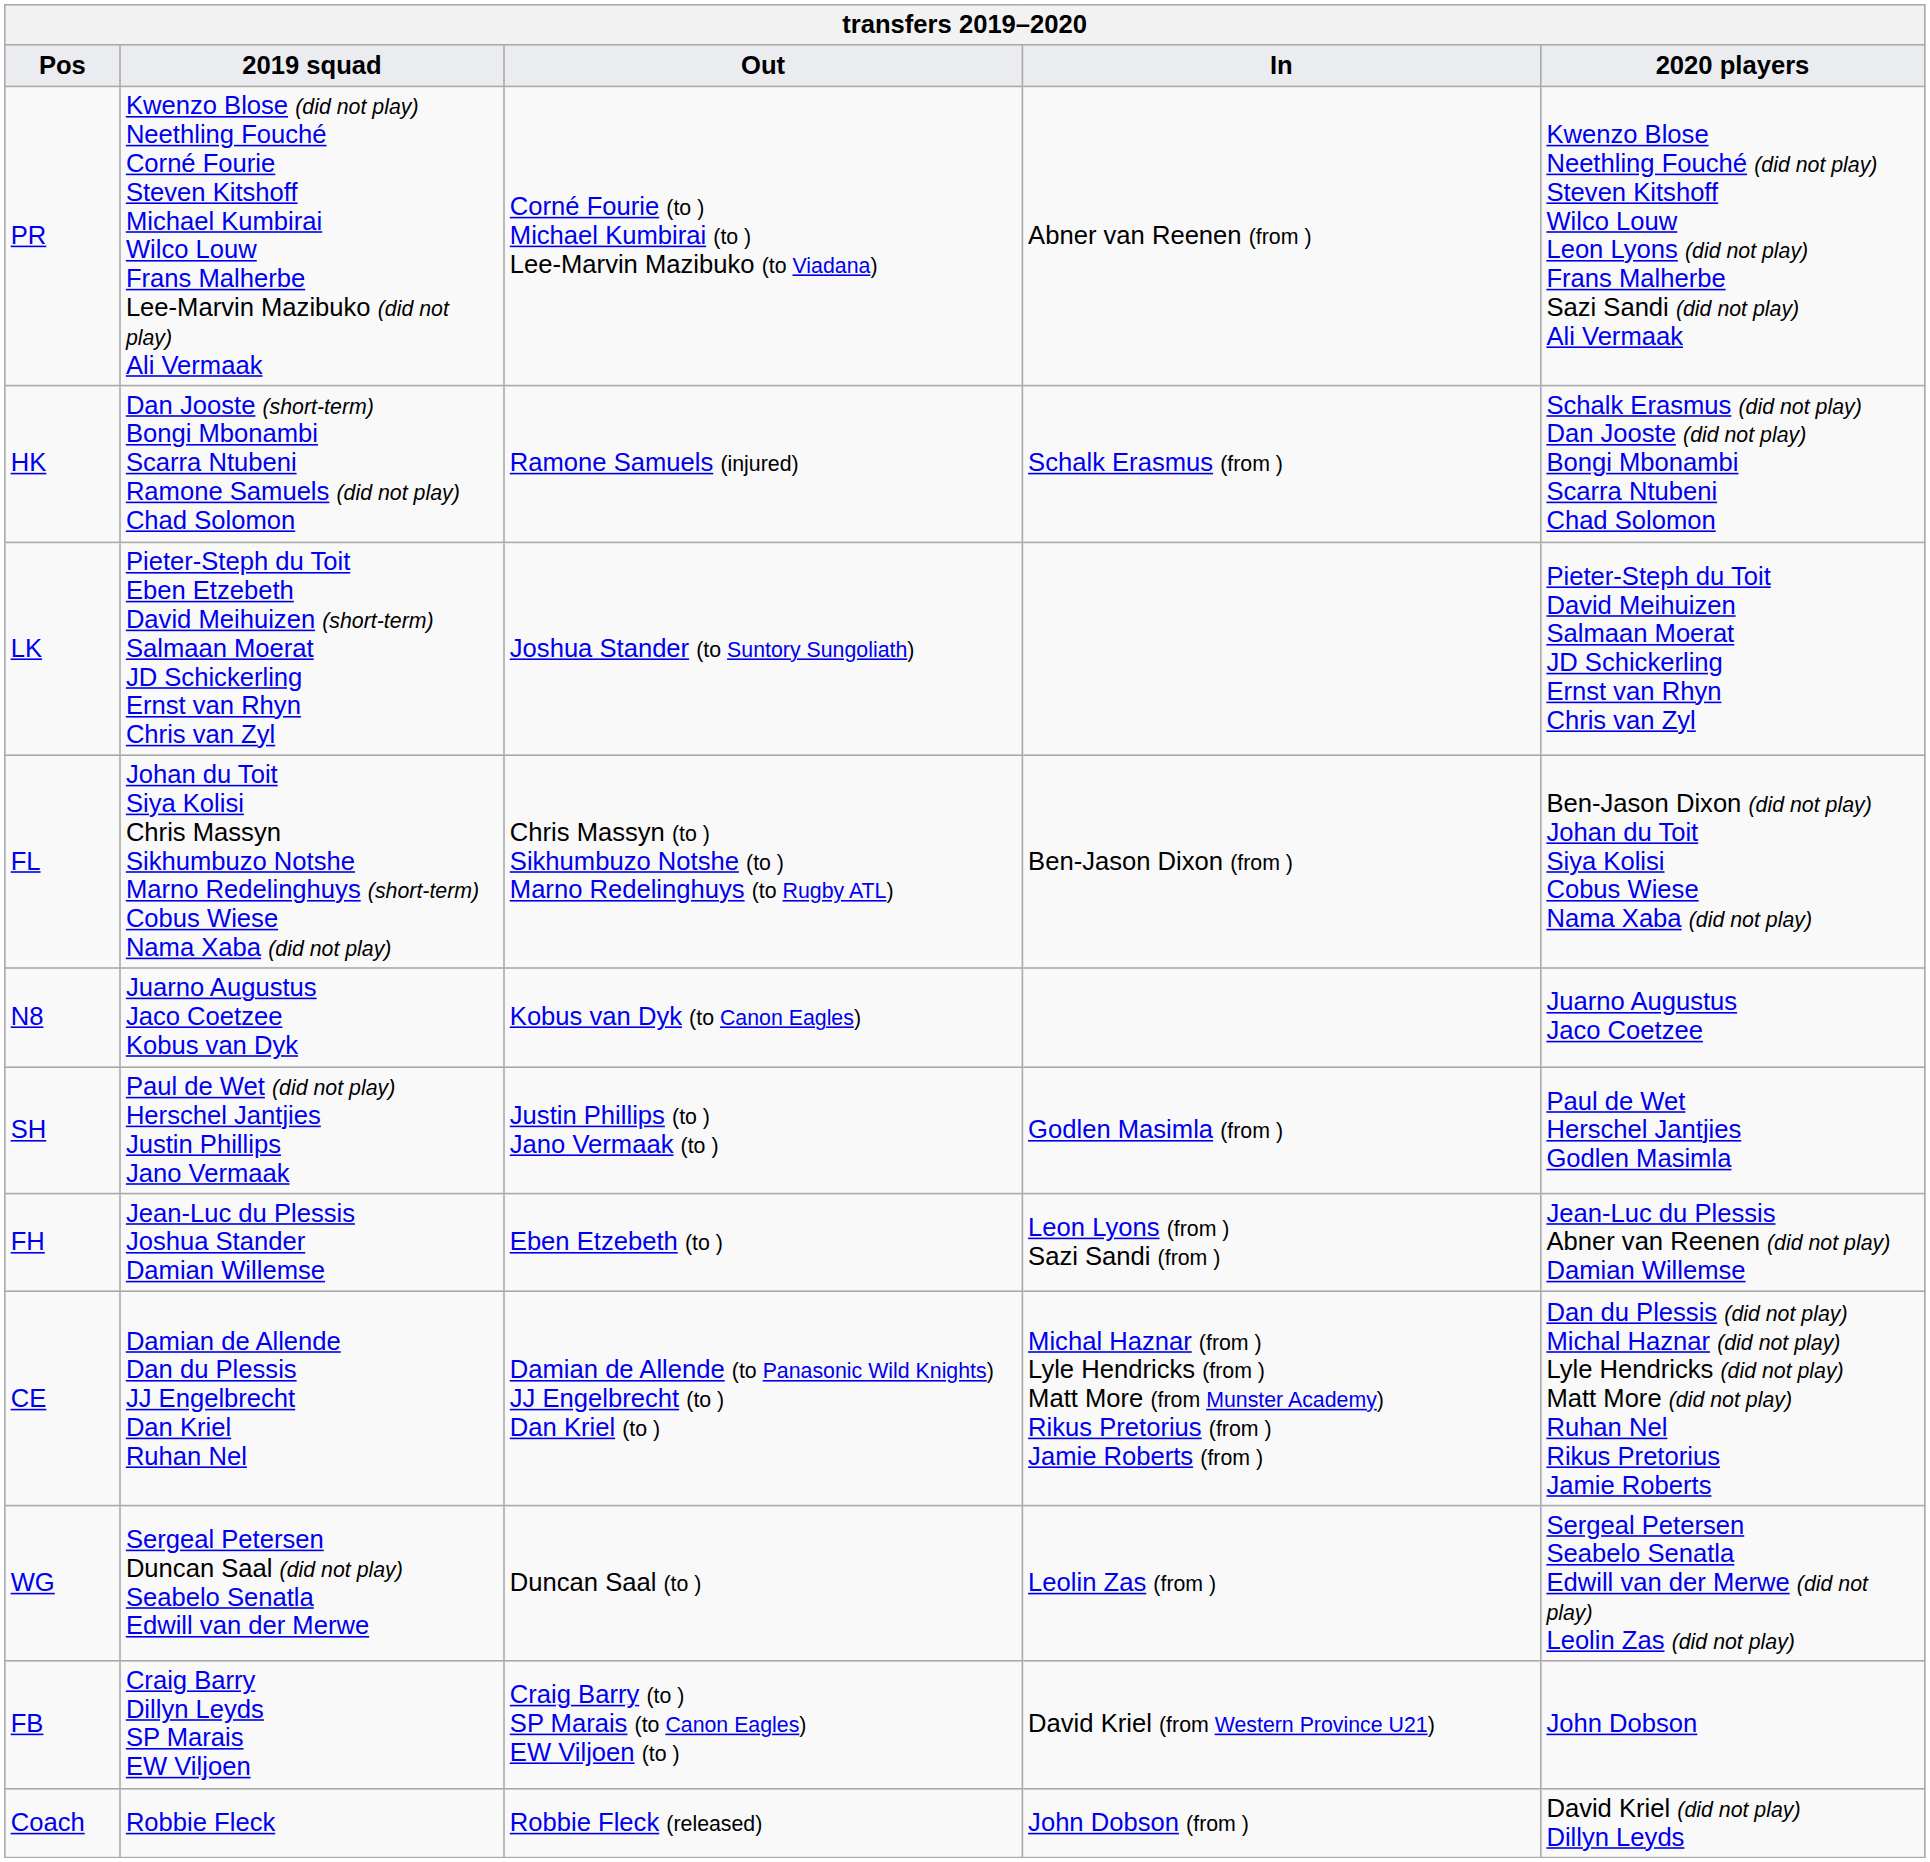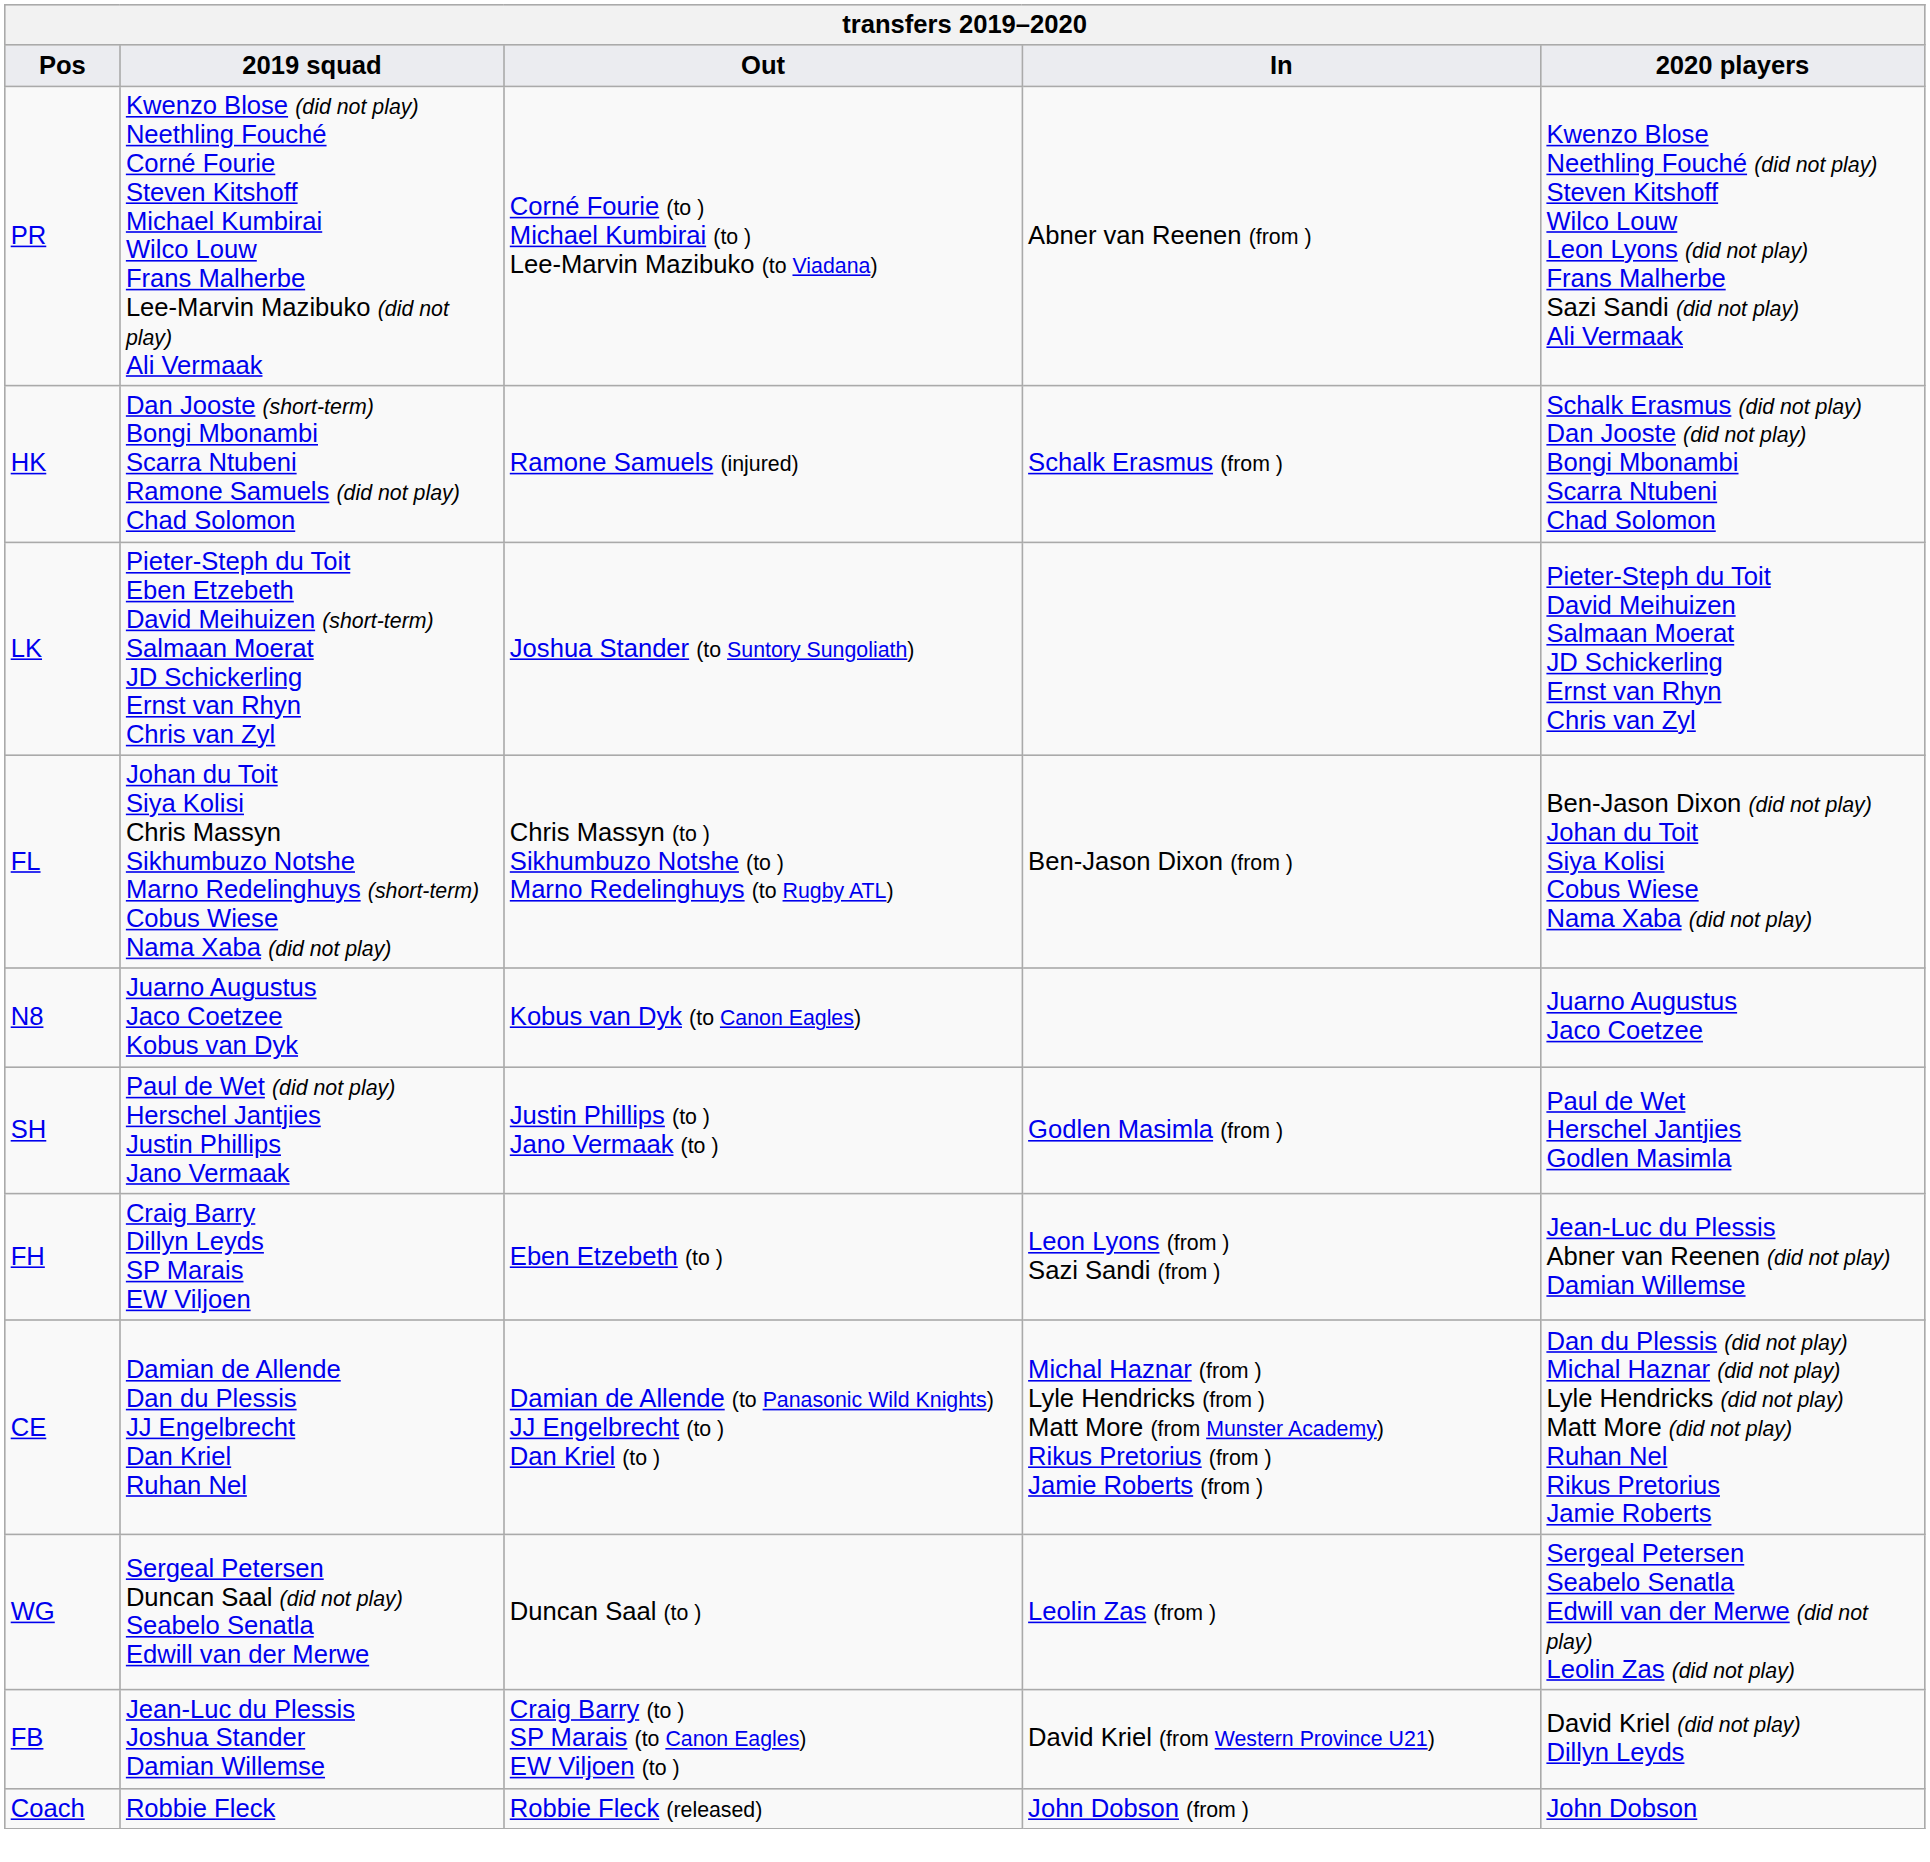FH | 2019 squad: Jean-Luc du Plessis Joshua Stander Damian Willemse -> Craig Barry Dillyn Leyds SP Marais EW Viljoen
FB | 2019 squad: Craig Barry Dillyn Leyds SP Marais EW Viljoen -> Jean-Luc du Plessis Joshua Stander Damian Willemse
FB | 2020 players: John Dobson -> David Kriel (did not play) Dillyn Leyds
Coach | 2020 players: David Kriel (did not play) Dillyn Leyds -> John Dobson
